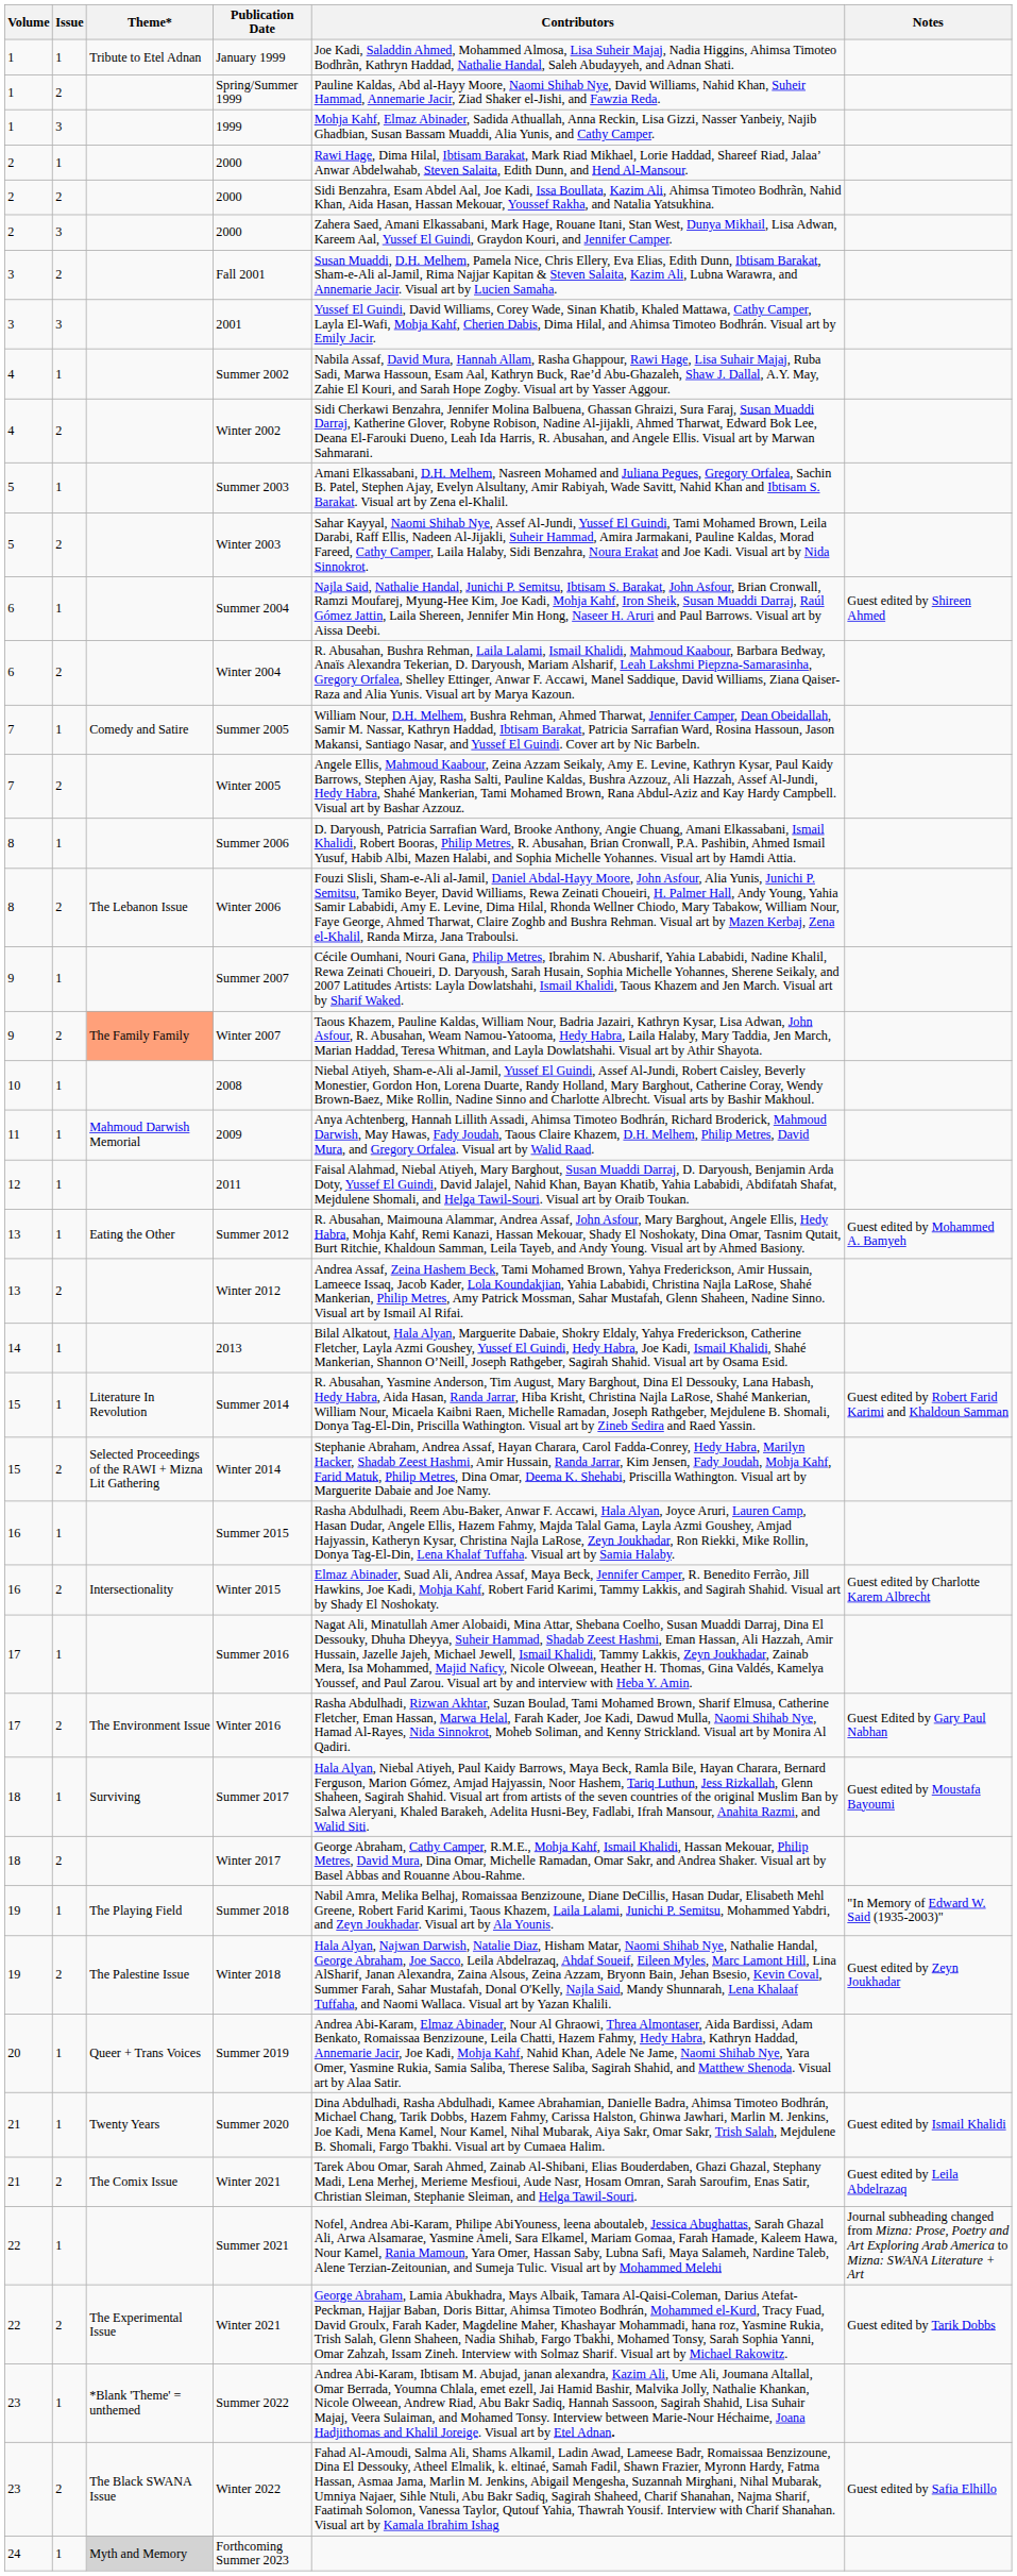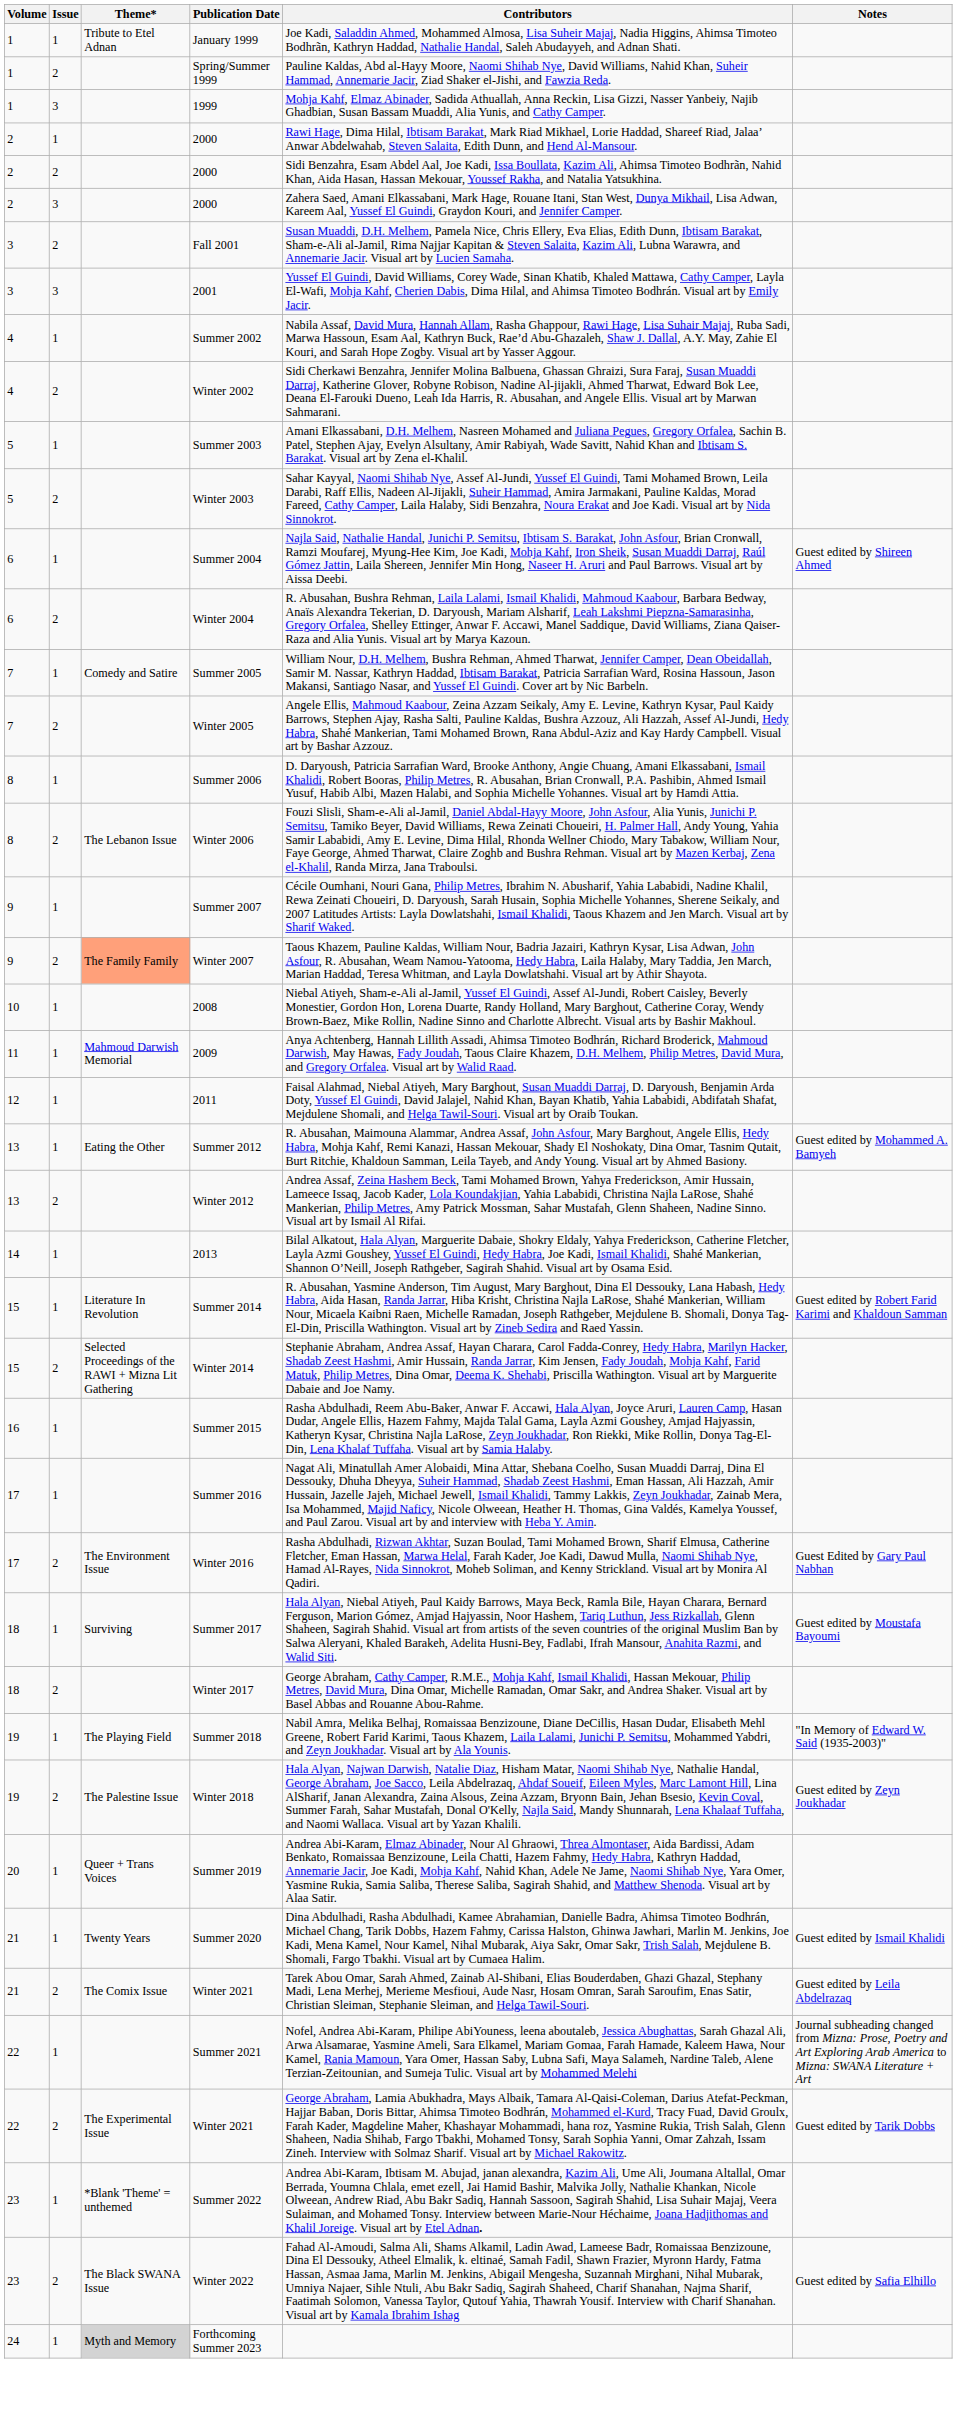- row: 16 | 2 | Intersectionality | Winter 2015 | Elmaz Abinader, Suad Ali, Andrea Assaf, Maya Beck, Jennifer Camper, R. Benedito Ferrão, Jill Hawkins, Joe Kadi, Mohja Kahf, Robert Farid Karimi, Tammy Lakkis, and Sagirah Shahid. Visual art by Shady El Noshokaty. | Guest edited by Charlotte Karem Albrecht
